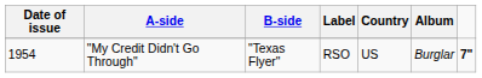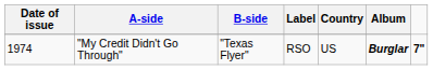"My Credit Didn't Go Through" | Date of issue: 1954 -> 1974
"My Credit Didn't Go Through" | Album: normal -> bold
